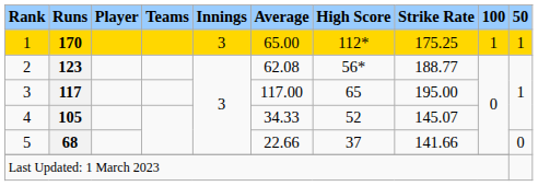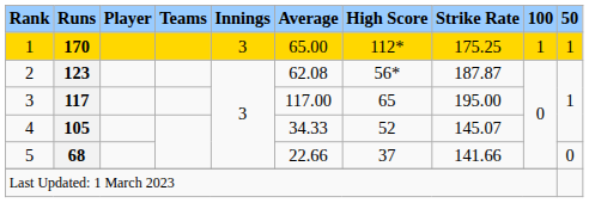2 | Strike Rate: 188.77 -> 187.87
